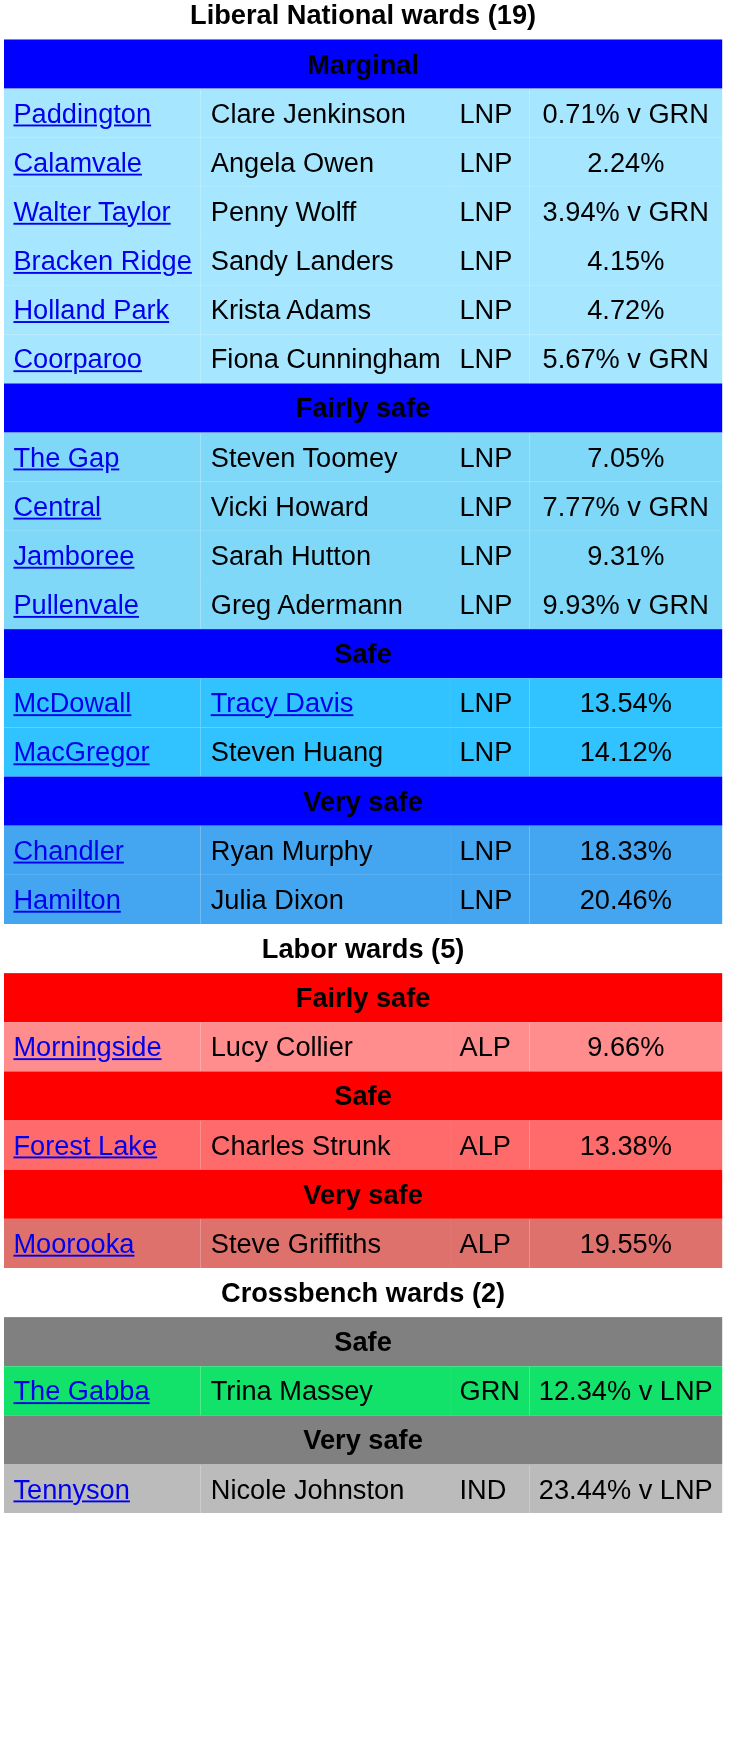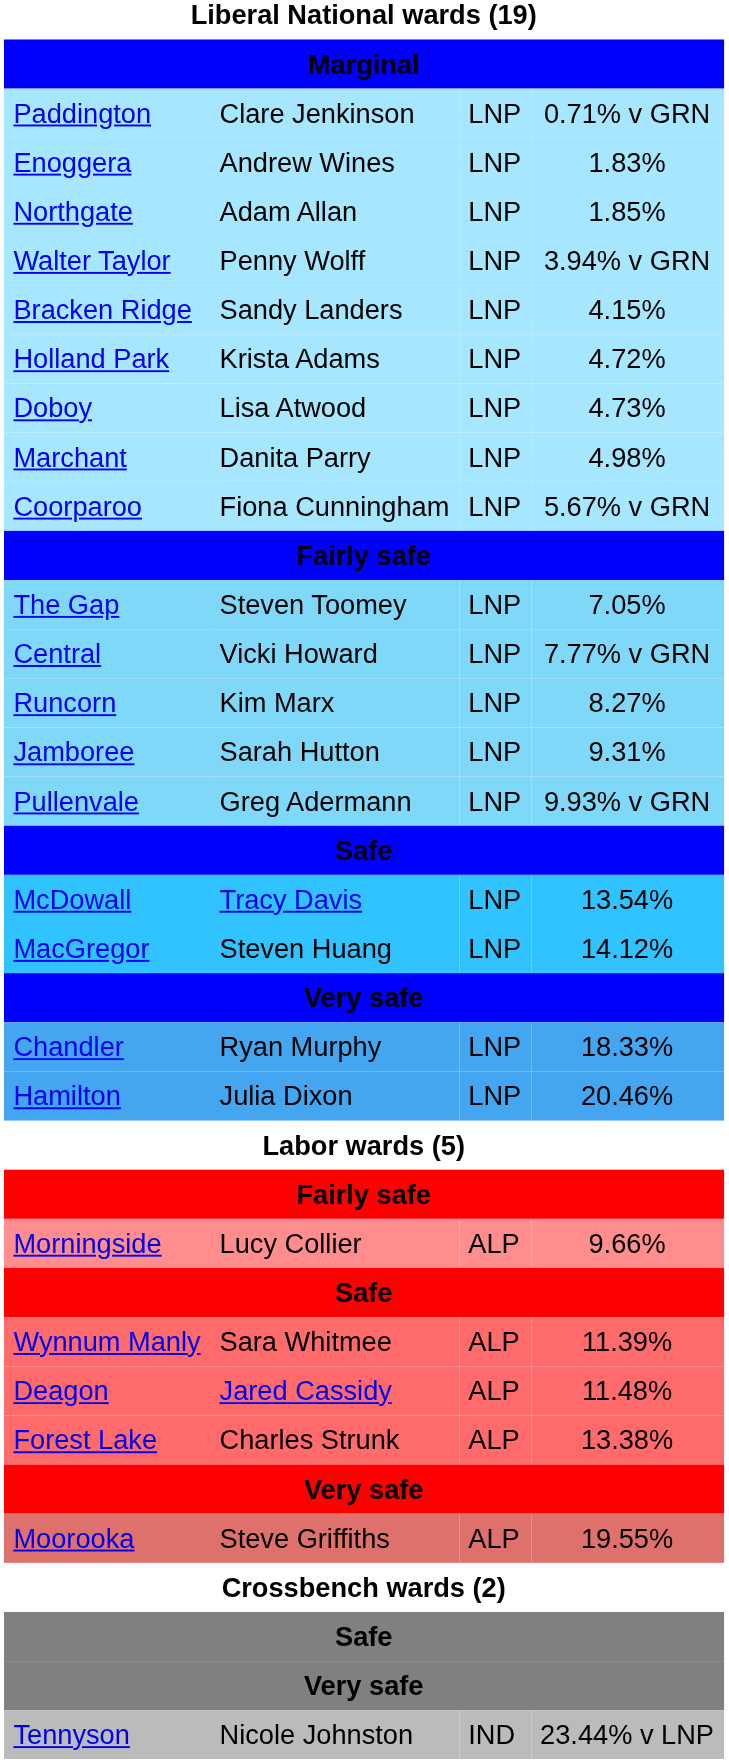+ row: Enoggera | Andrew Wines | LNP | 1.83%
+ row: Northgate | Adam Allan | LNP | 1.85%
- row: Calamvale | Angela Owen | LNP | 2.24%
+ row: Doboy | Lisa Atwood | LNP | 4.73%
+ row: Marchant | Danita Parry | LNP | 4.98%
+ row: Runcorn | Kim Marx | LNP | 8.27%
+ row: Wynnum Manly | Sara Whitmee | ALP | 11.39%
+ row: Deagon | Jared Cassidy | ALP | 11.48%
- row: The Gabba | Trina Massey | GRN | 12.34% v LNP
